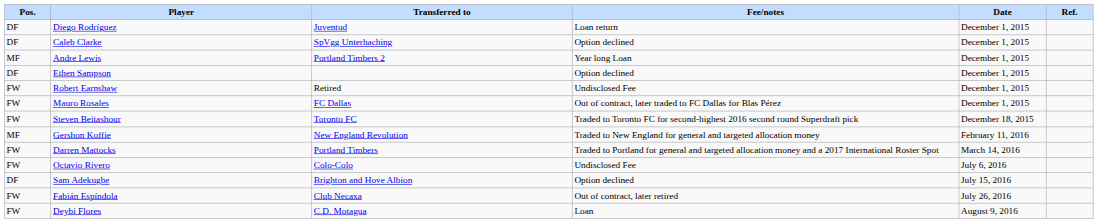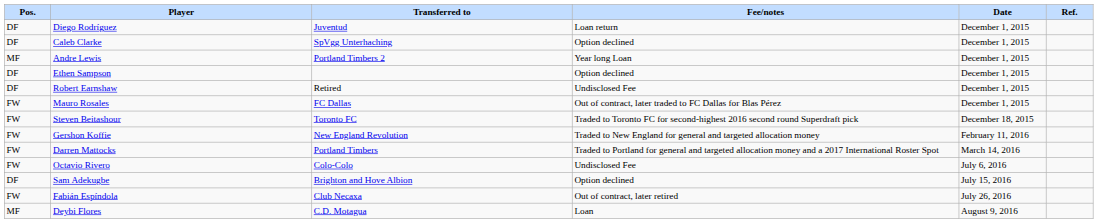Robert Earnshaw | Pos.: FW -> DF
Gershon Koffie | Pos.: MF -> FW
Deybi Flores | Pos.: FW -> MF
